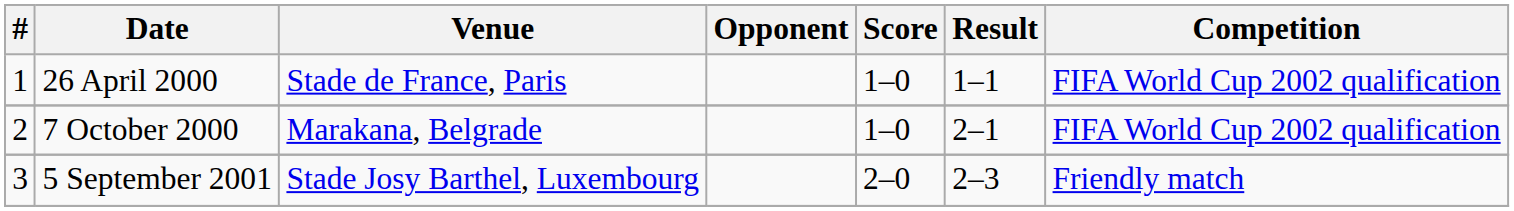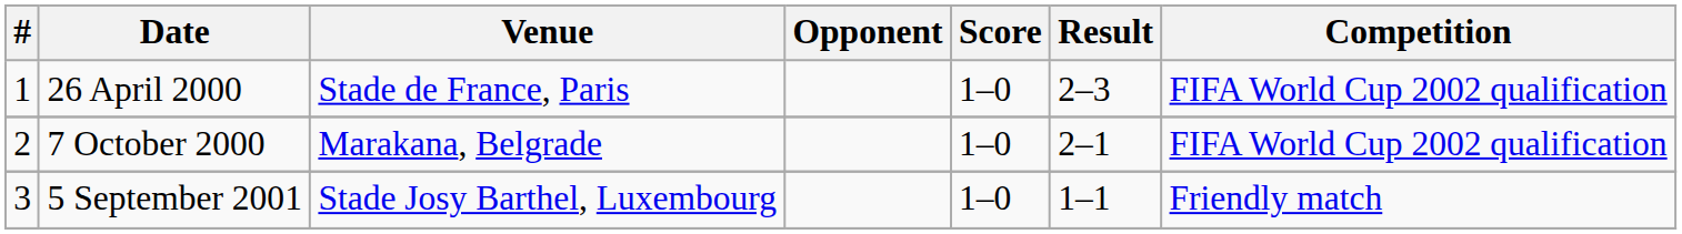26 April 2000 | Result: 1–1 -> 2–3
5 September 2001 | Score: 2–0 -> 1–0
5 September 2001 | Result: 2–3 -> 1–1
